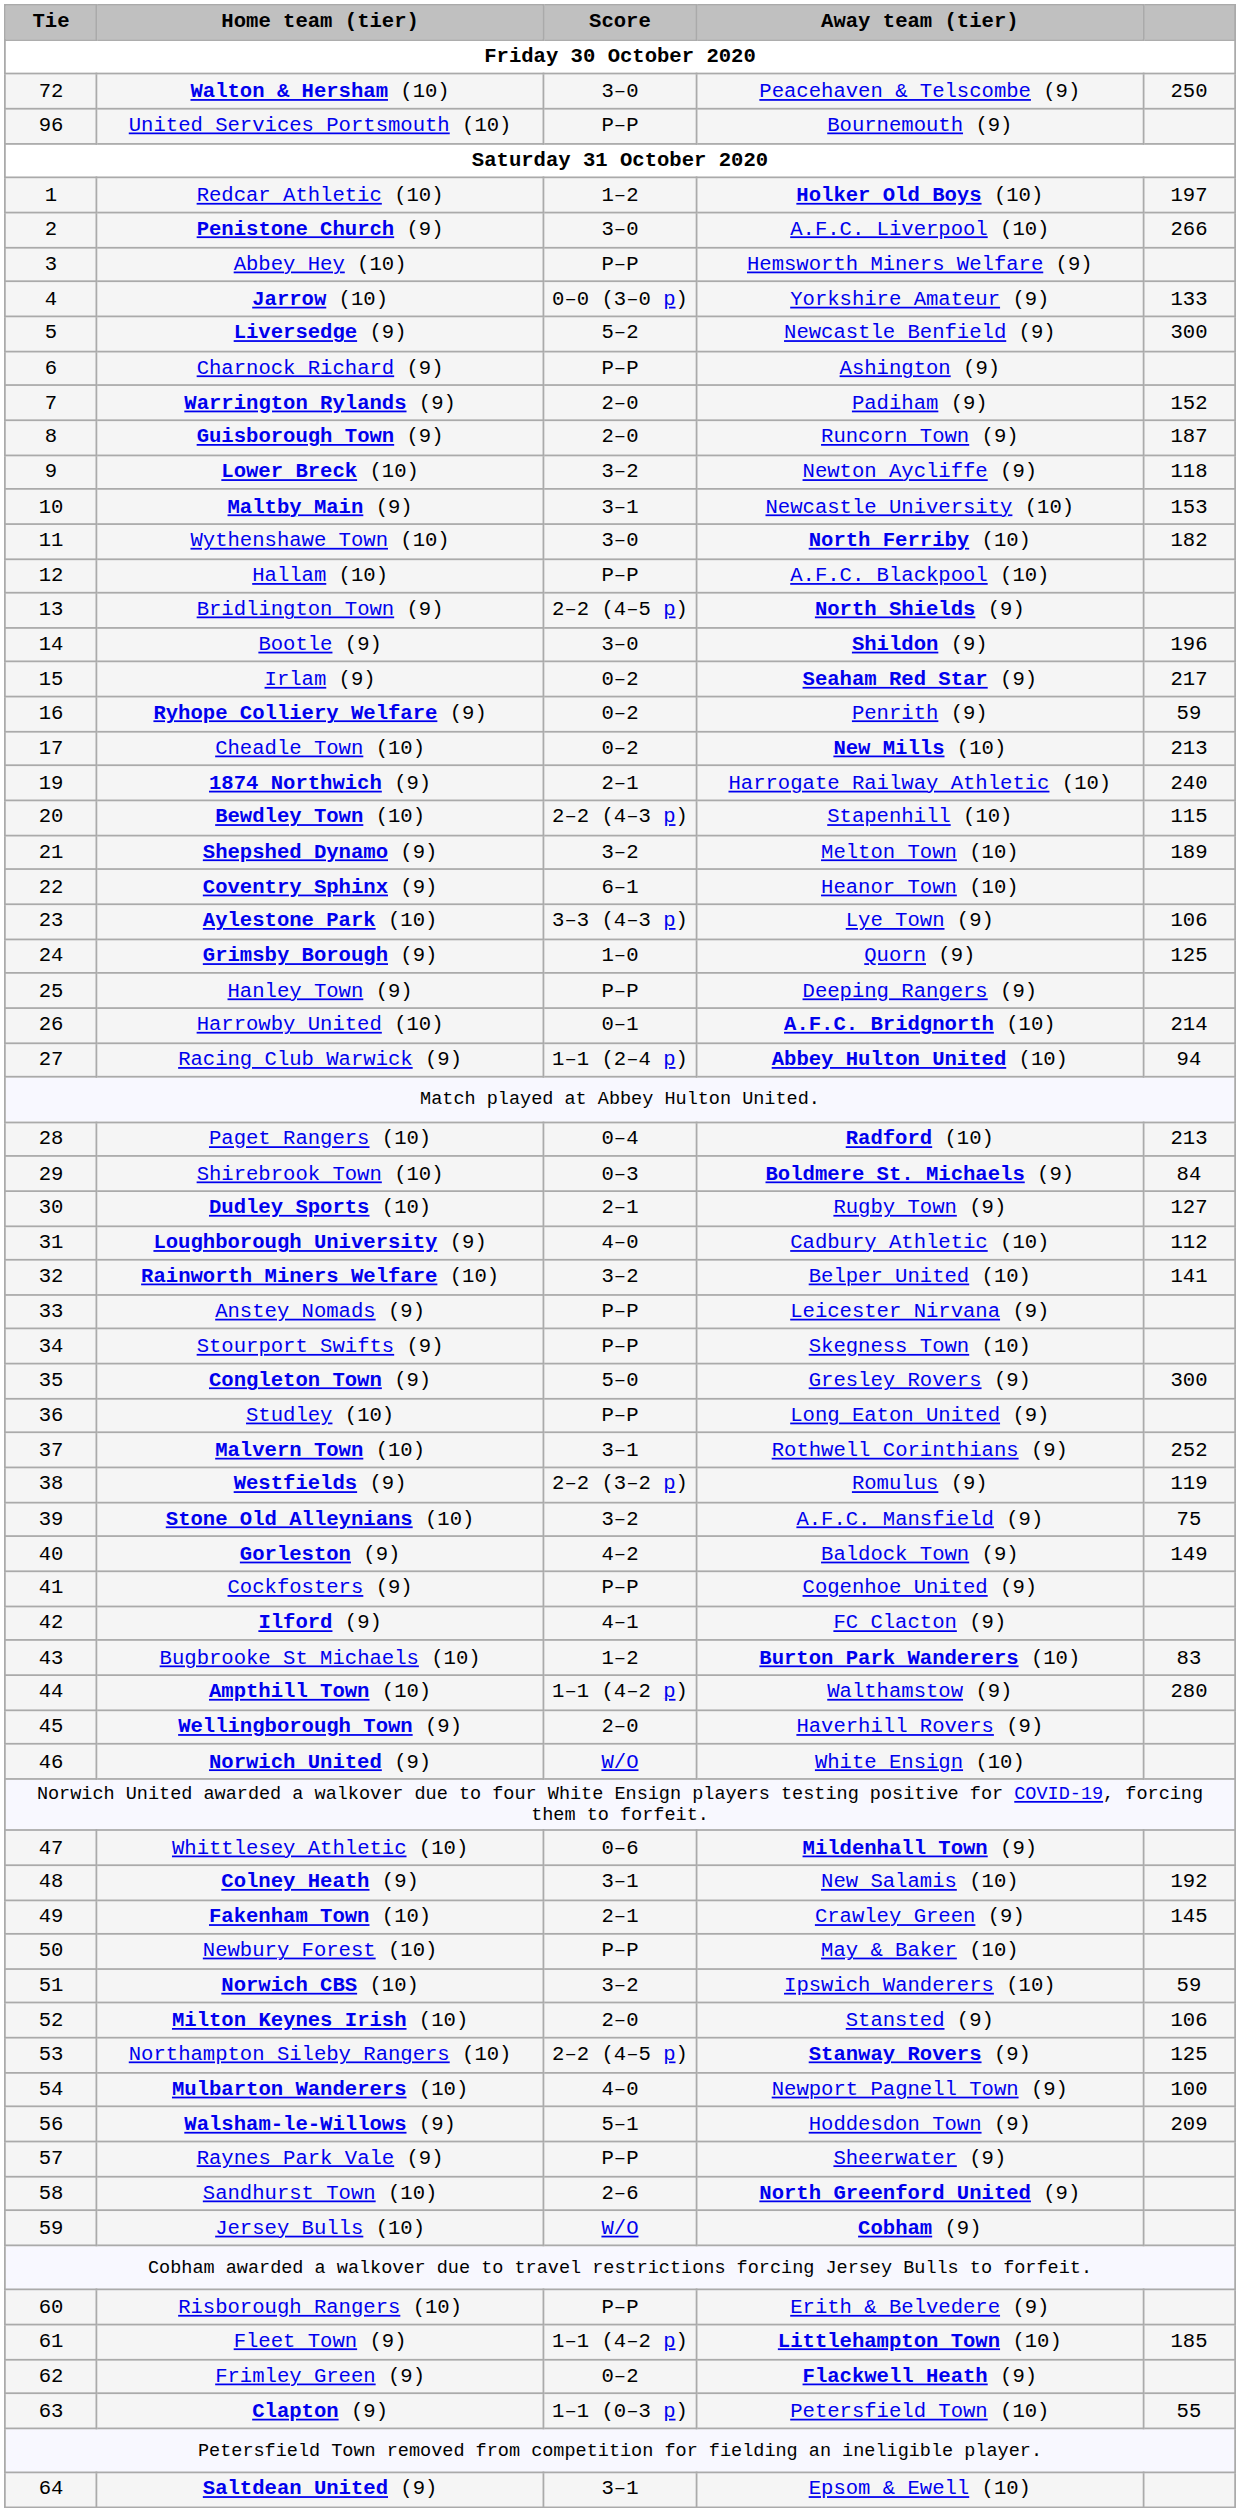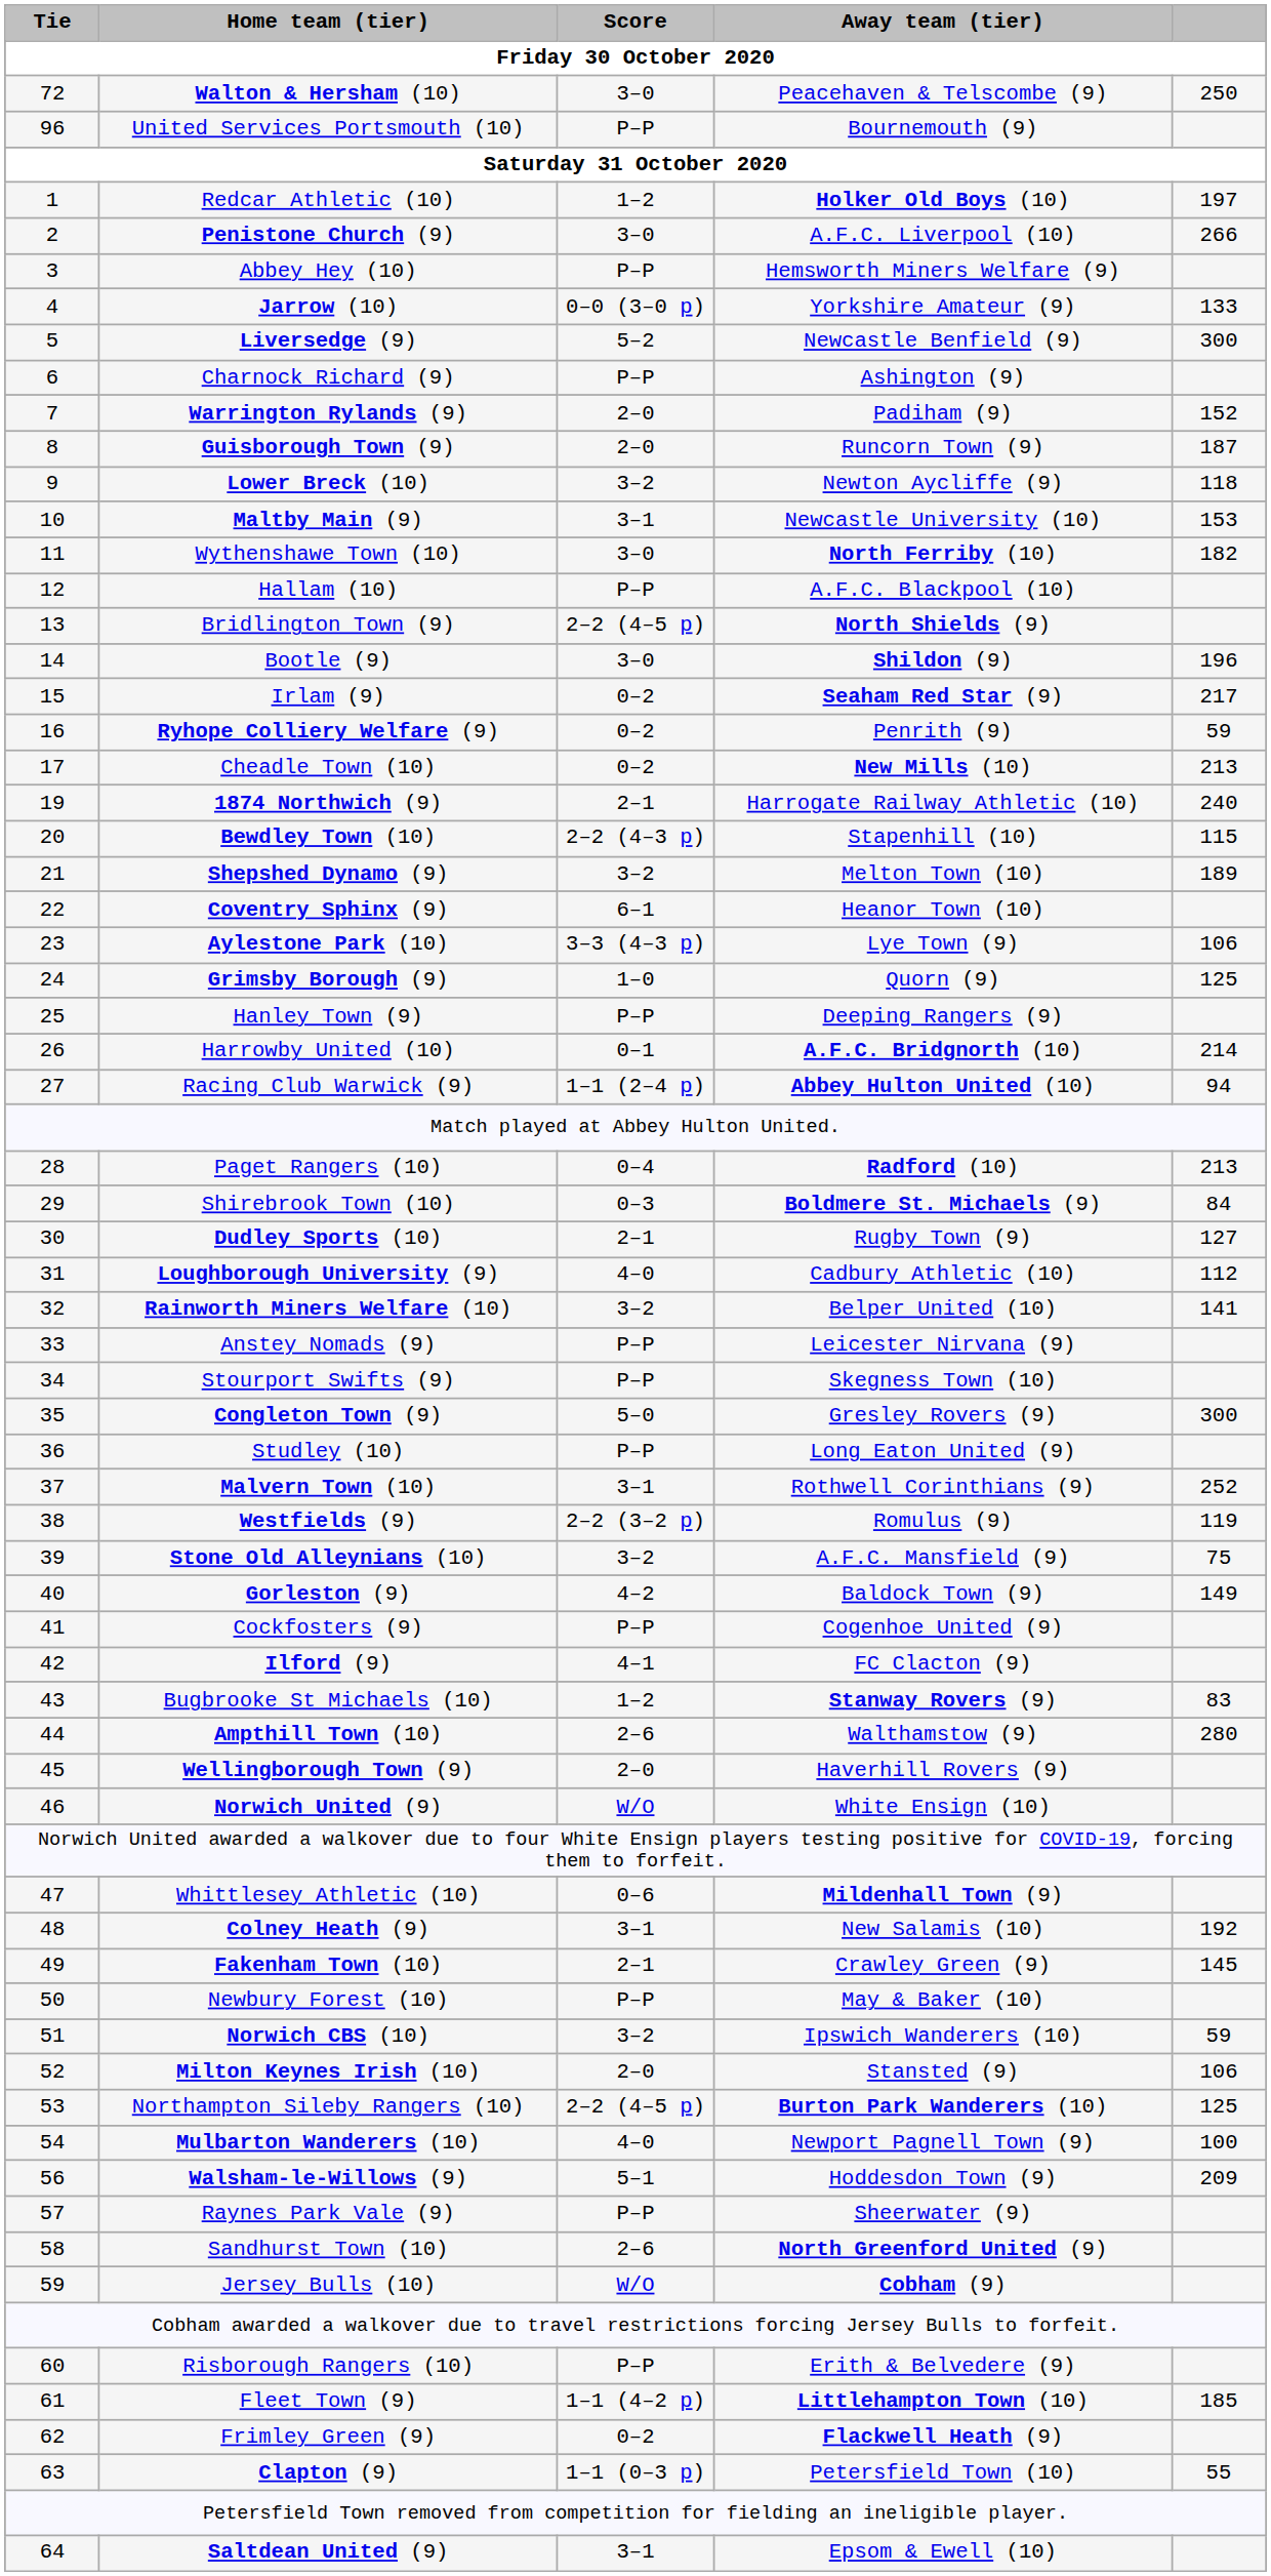Bugbrooke St Michaels (10) | Away team (tier): Burton Park Wanderers (10) -> Stanway Rovers (9)
Ampthill Town (10) | Score: 1–1 (4–2 p) -> 2–6
Northampton Sileby Rangers (10) | Away team (tier): Stanway Rovers (9) -> Burton Park Wanderers (10)
